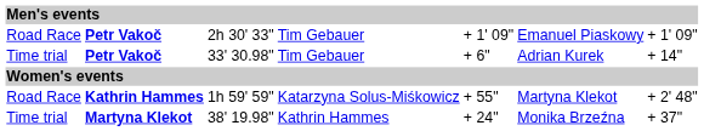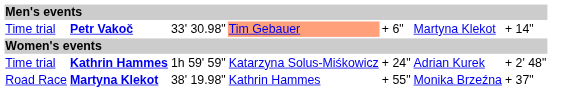- row: Road Race | Petr Vakoč | 2h 30' 33" | Tim Gebauer | + 1' 09" | Emanuel Piaskowy | + 1' 09"
33' 30.98" | column 4: no background -> lightsalmon background
33' 30.98" | column 6: Adrian Kurek -> Martyna Klekot
1h 59' 59" | column 1: Road Race -> Time trial
1h 59' 59" | column 5: + 55" -> + 24"
1h 59' 59" | column 6: Martyna Klekot -> Adrian Kurek
38' 19.98" | column 1: Time trial -> Road Race
38' 19.98" | column 5: + 24" -> + 55"
